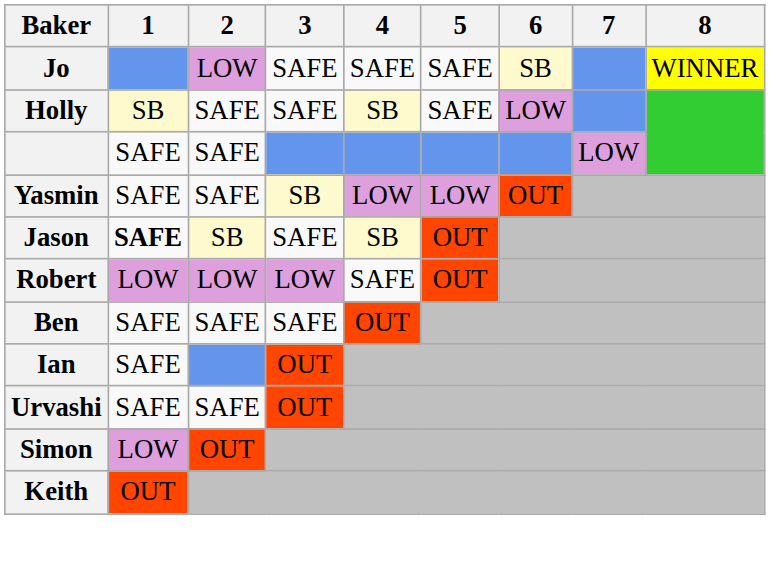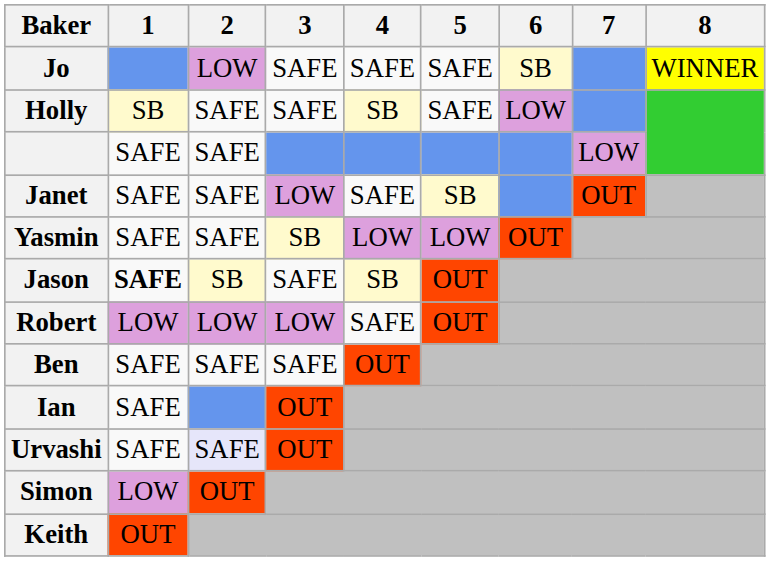+ row: Janet | SAFE | SAFE | LOW | SAFE | SB | OUT
Urvashi | 2: no background -> lavender background
